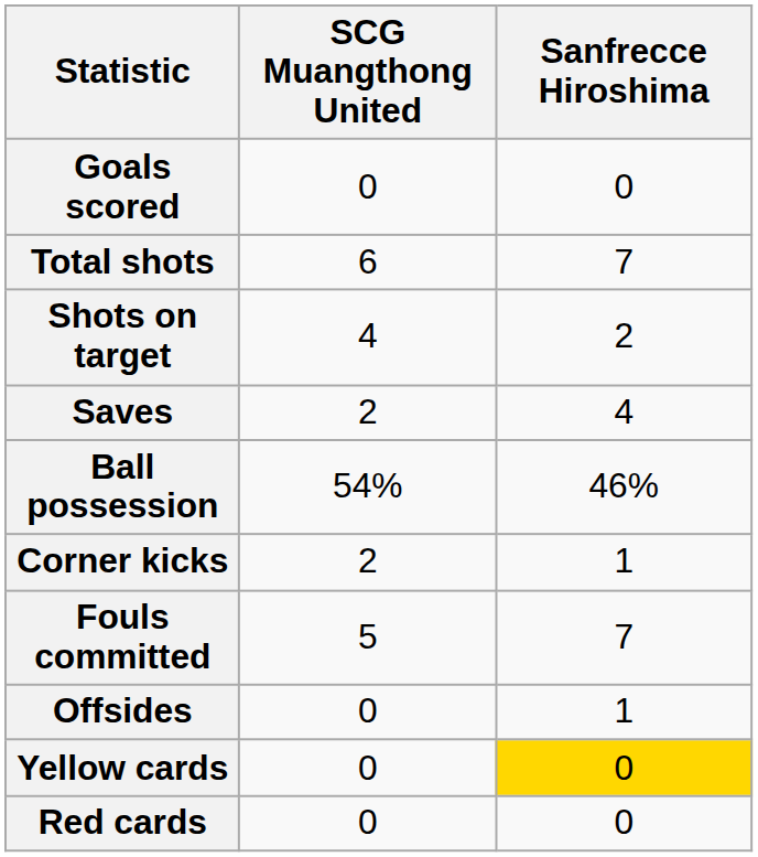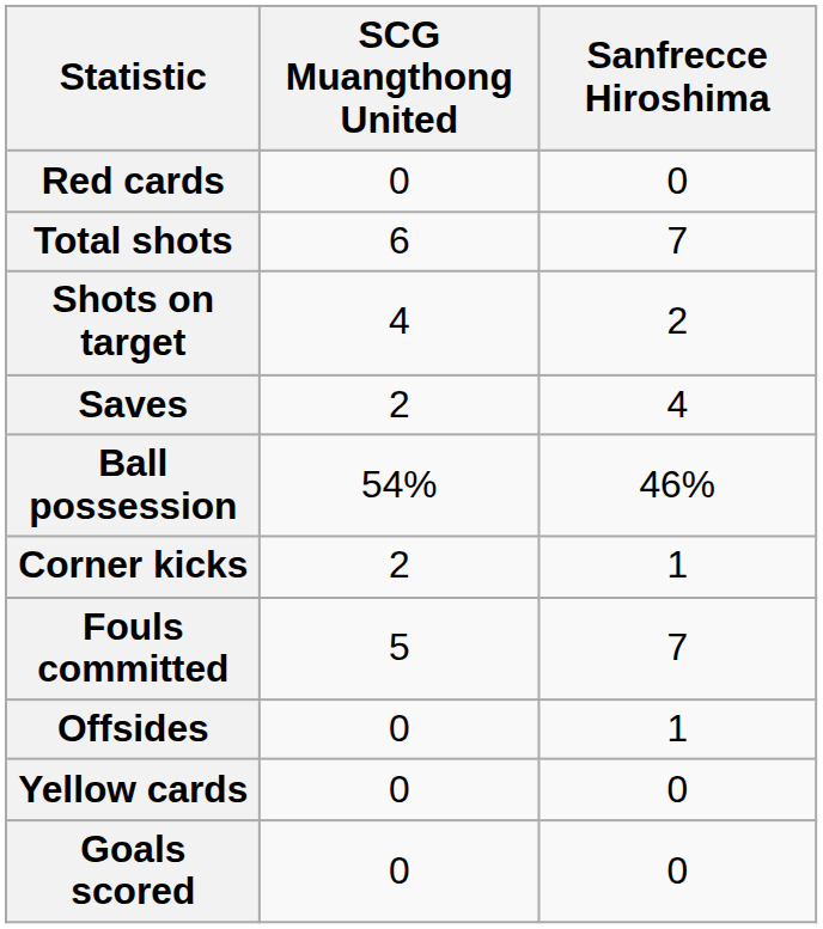rows swapped: Goals scored <-> Red cards
Yellow cards | Sanfrecce Hiroshima: gold background -> no background
